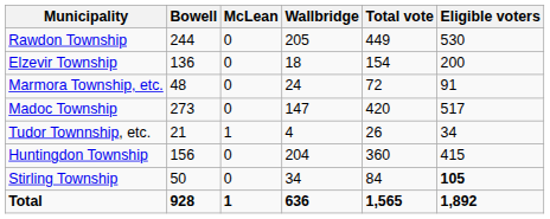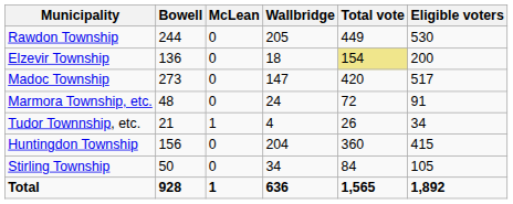Elzevir Township | Total vote: no background -> khaki background
rows swapped: Madoc Township <-> Marmora Township, etc.
Stirling Township | Eligible voters: bold -> normal
